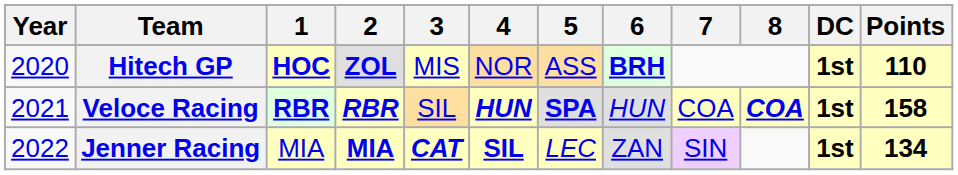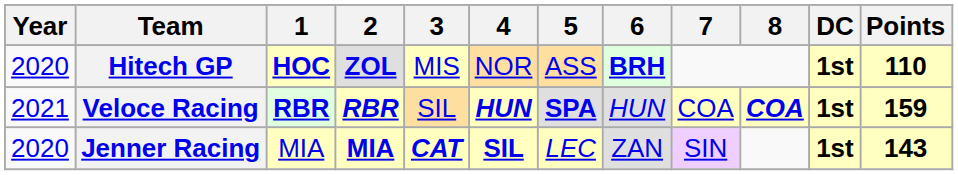Veloce Racing | Points: 158 -> 159
Jenner Racing | Year: 2022 -> 2020
Jenner Racing | Points: 134 -> 143
